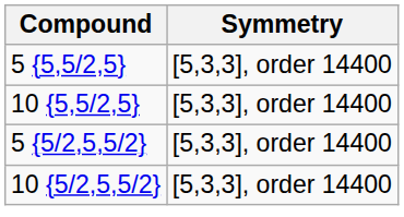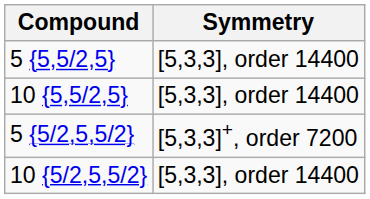5 {5/2,5,5/2} | Symmetry: [5,3,3], order 14400 -> [5,3,3]+, order 7200
